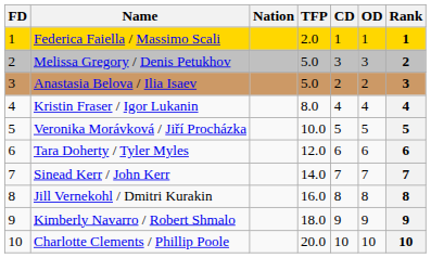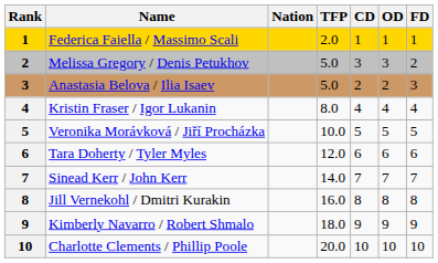columns swapped: Rank <-> FD
